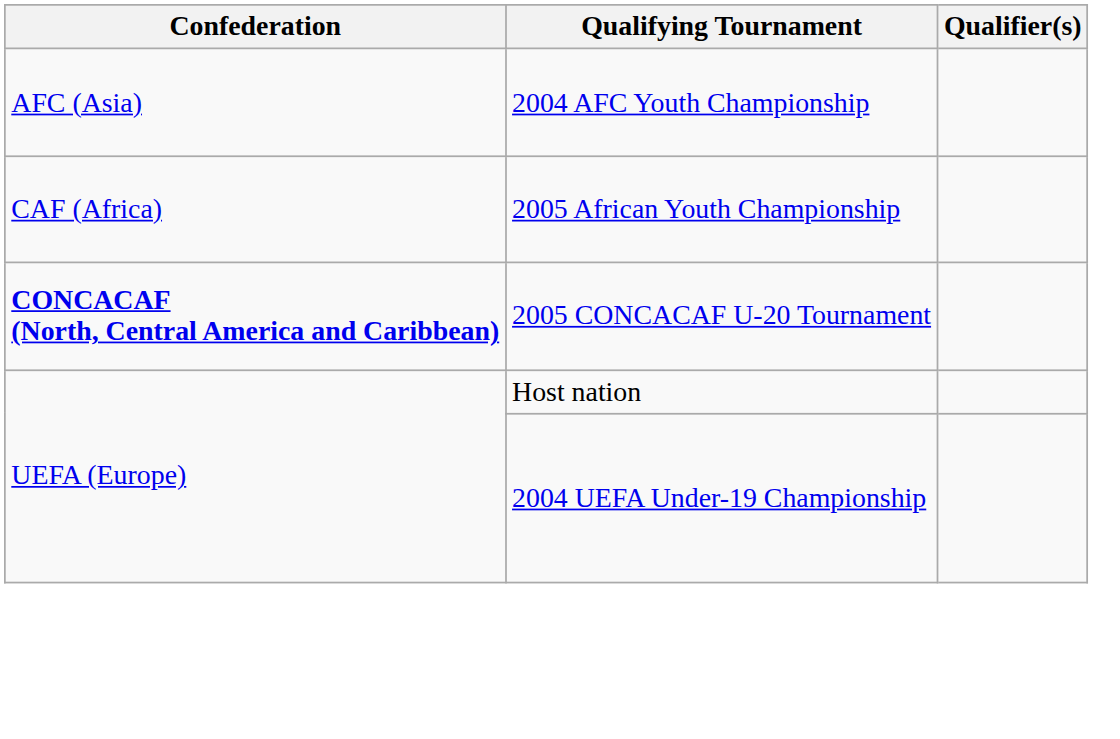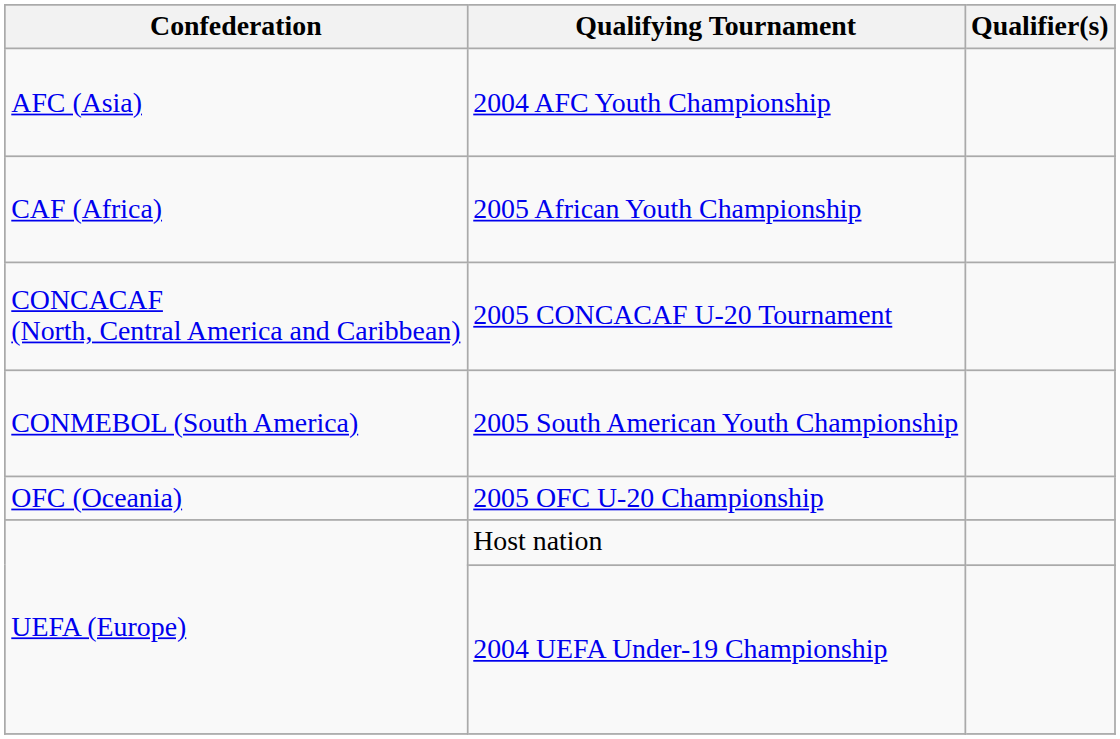2005 CONCACAF U-20 Tournament | Confederation: bold -> normal
+ row: CONMEBOL (South America) | 2005 South American Youth Championship
+ row: OFC (Oceania) | 2005 OFC U-20 Championship
